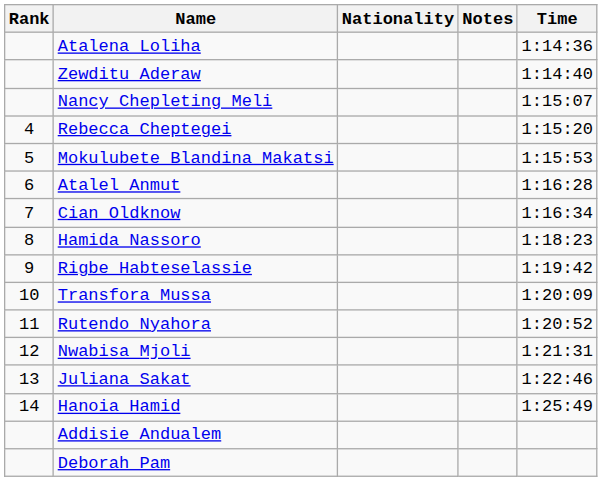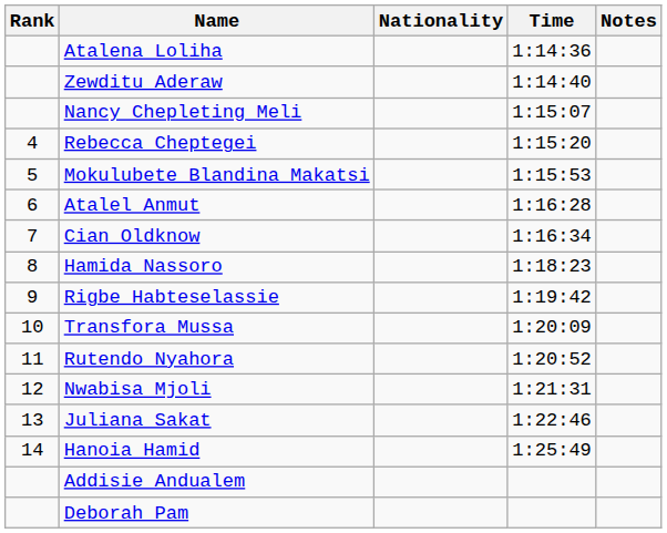columns swapped: Time <-> Notes
